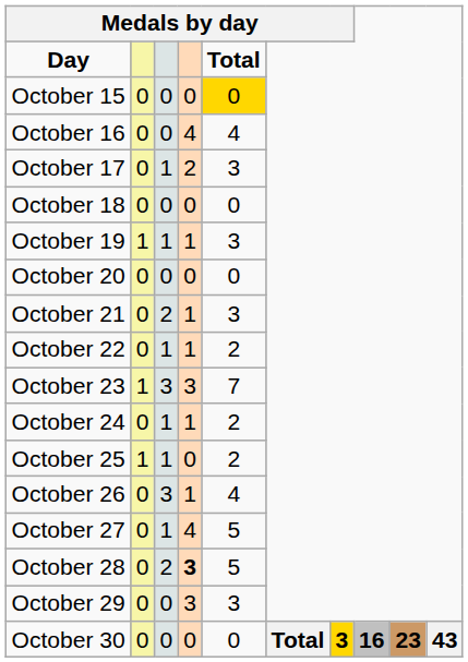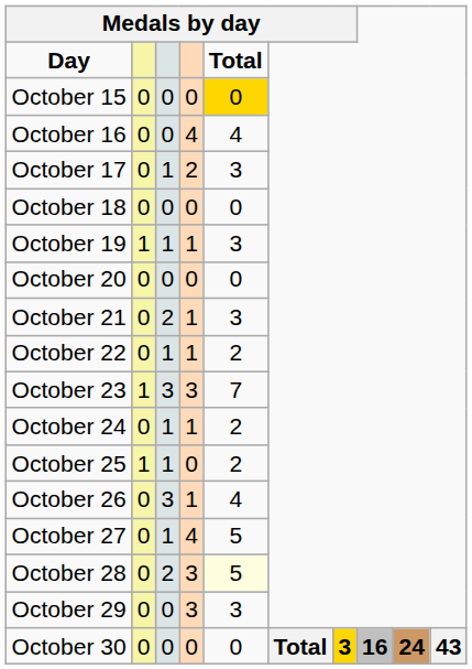October 28 | column 4: bold -> normal
October 28 | Medals by day / Total: no background -> lightyellow background
October 30 | column 9: 23 -> 24
